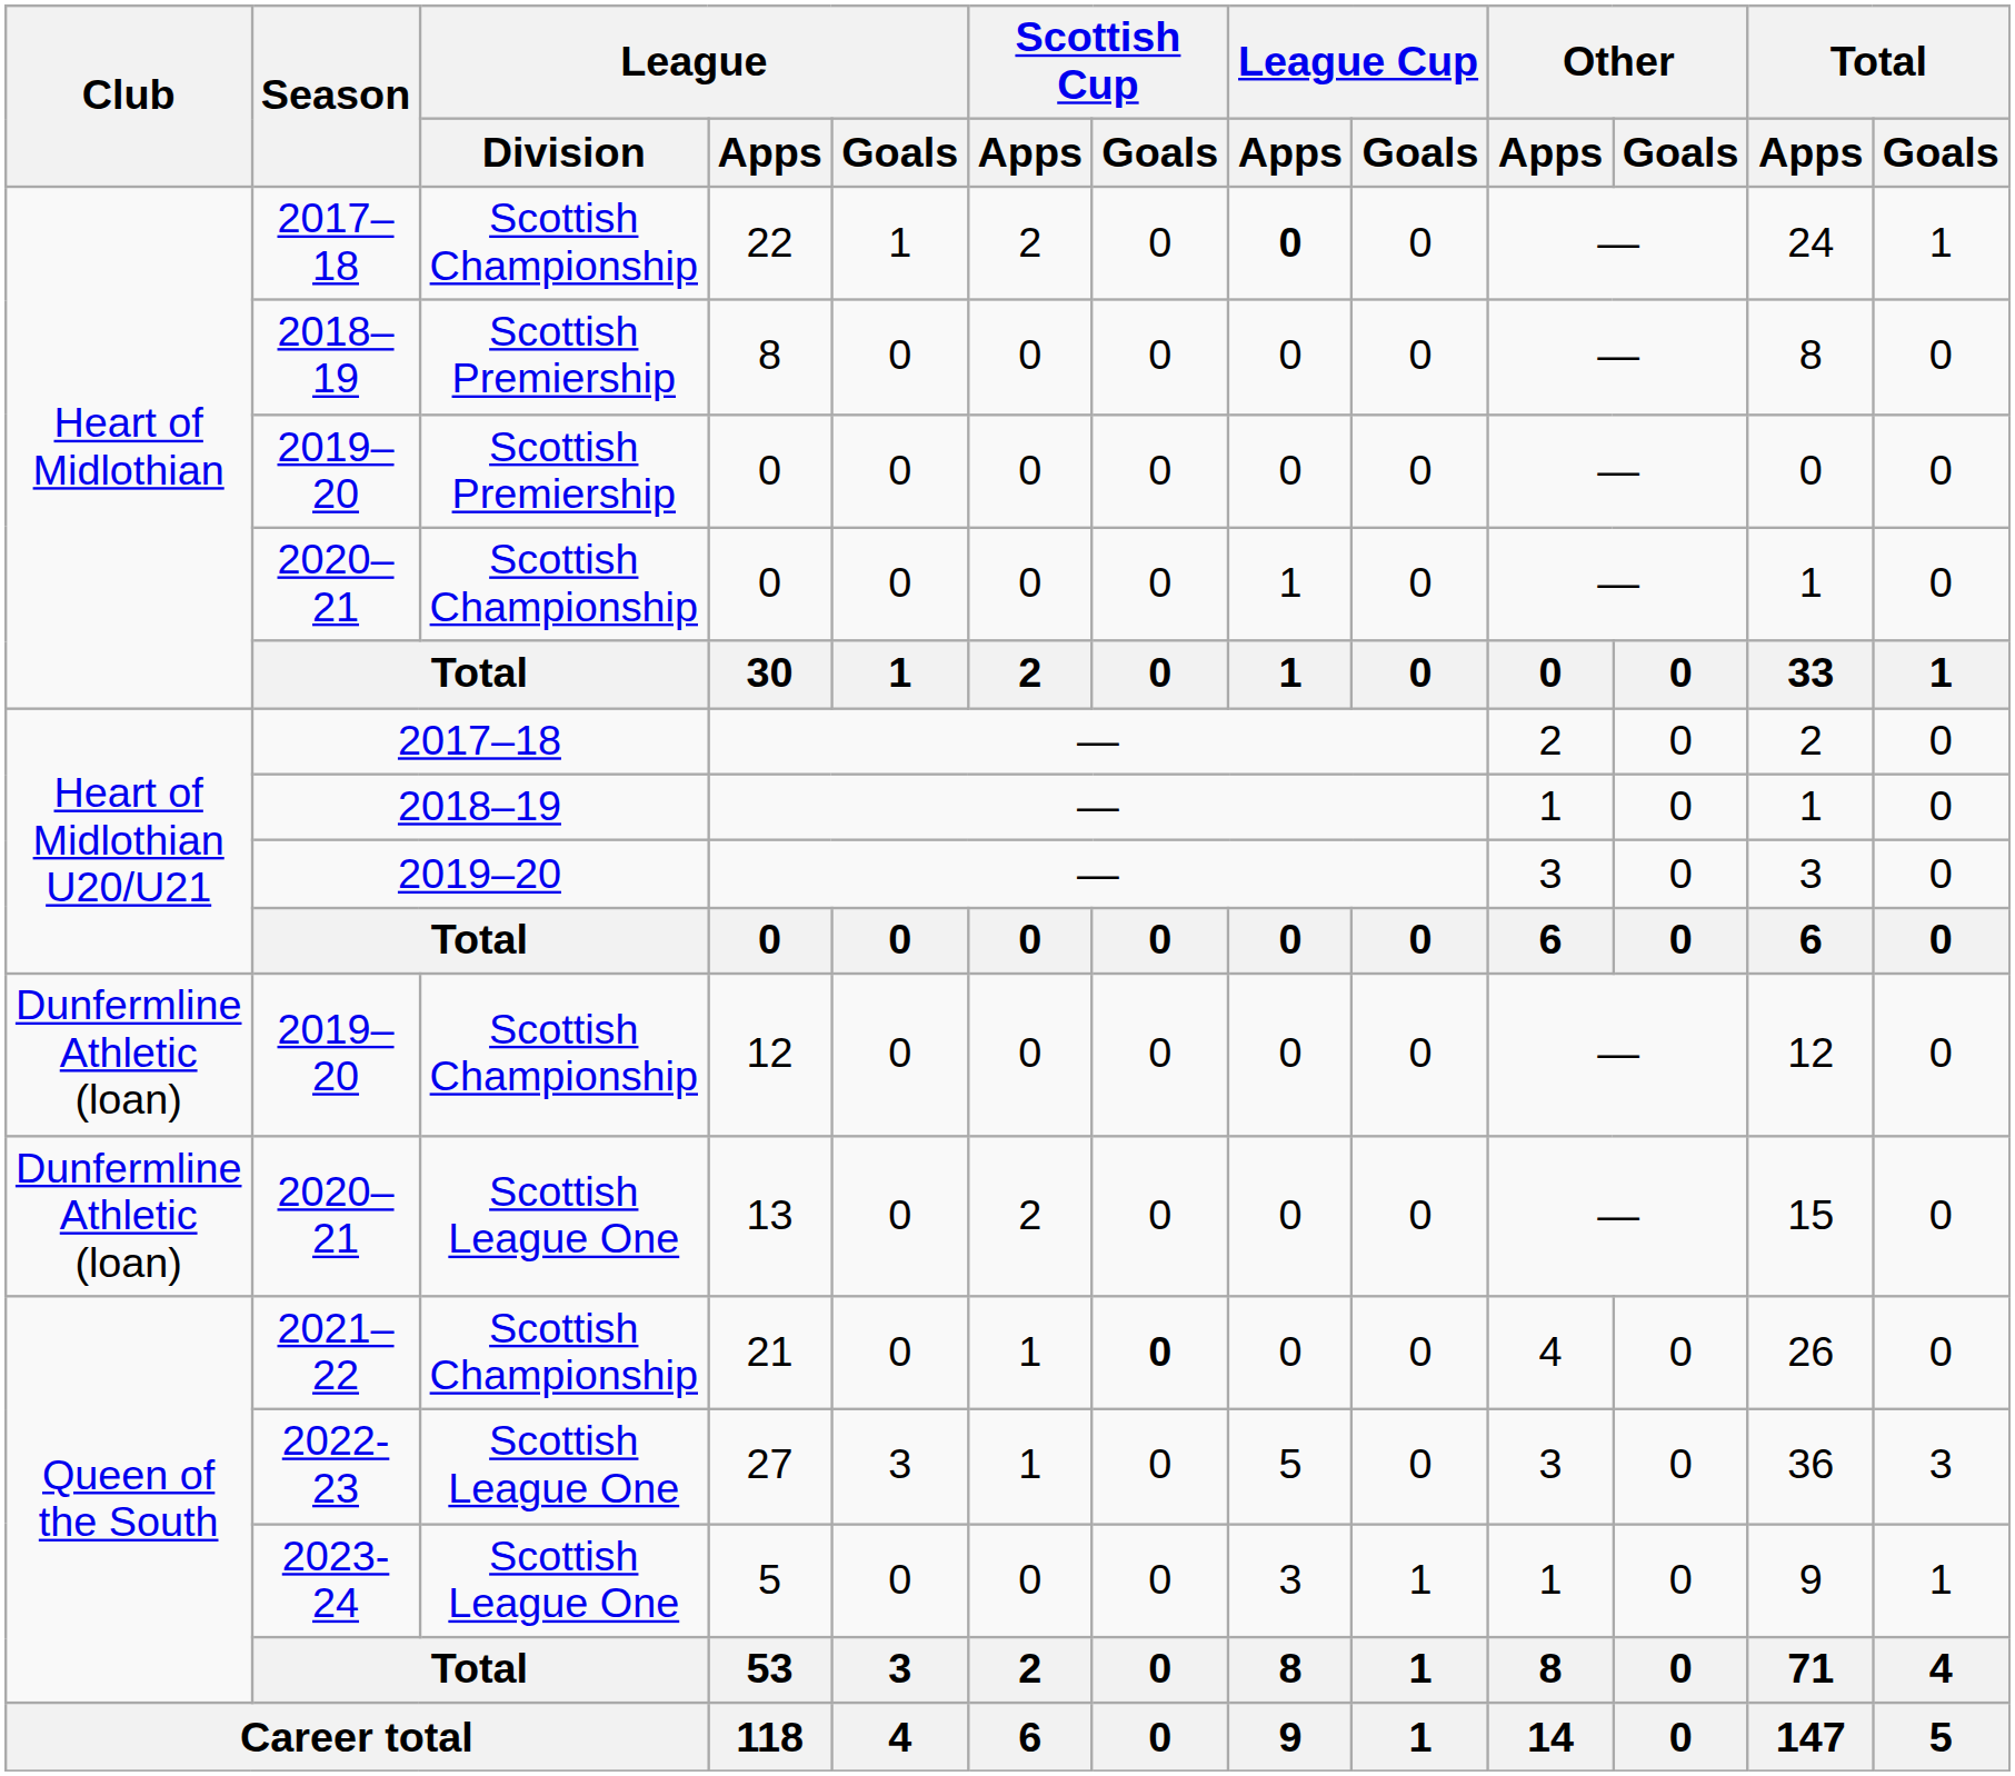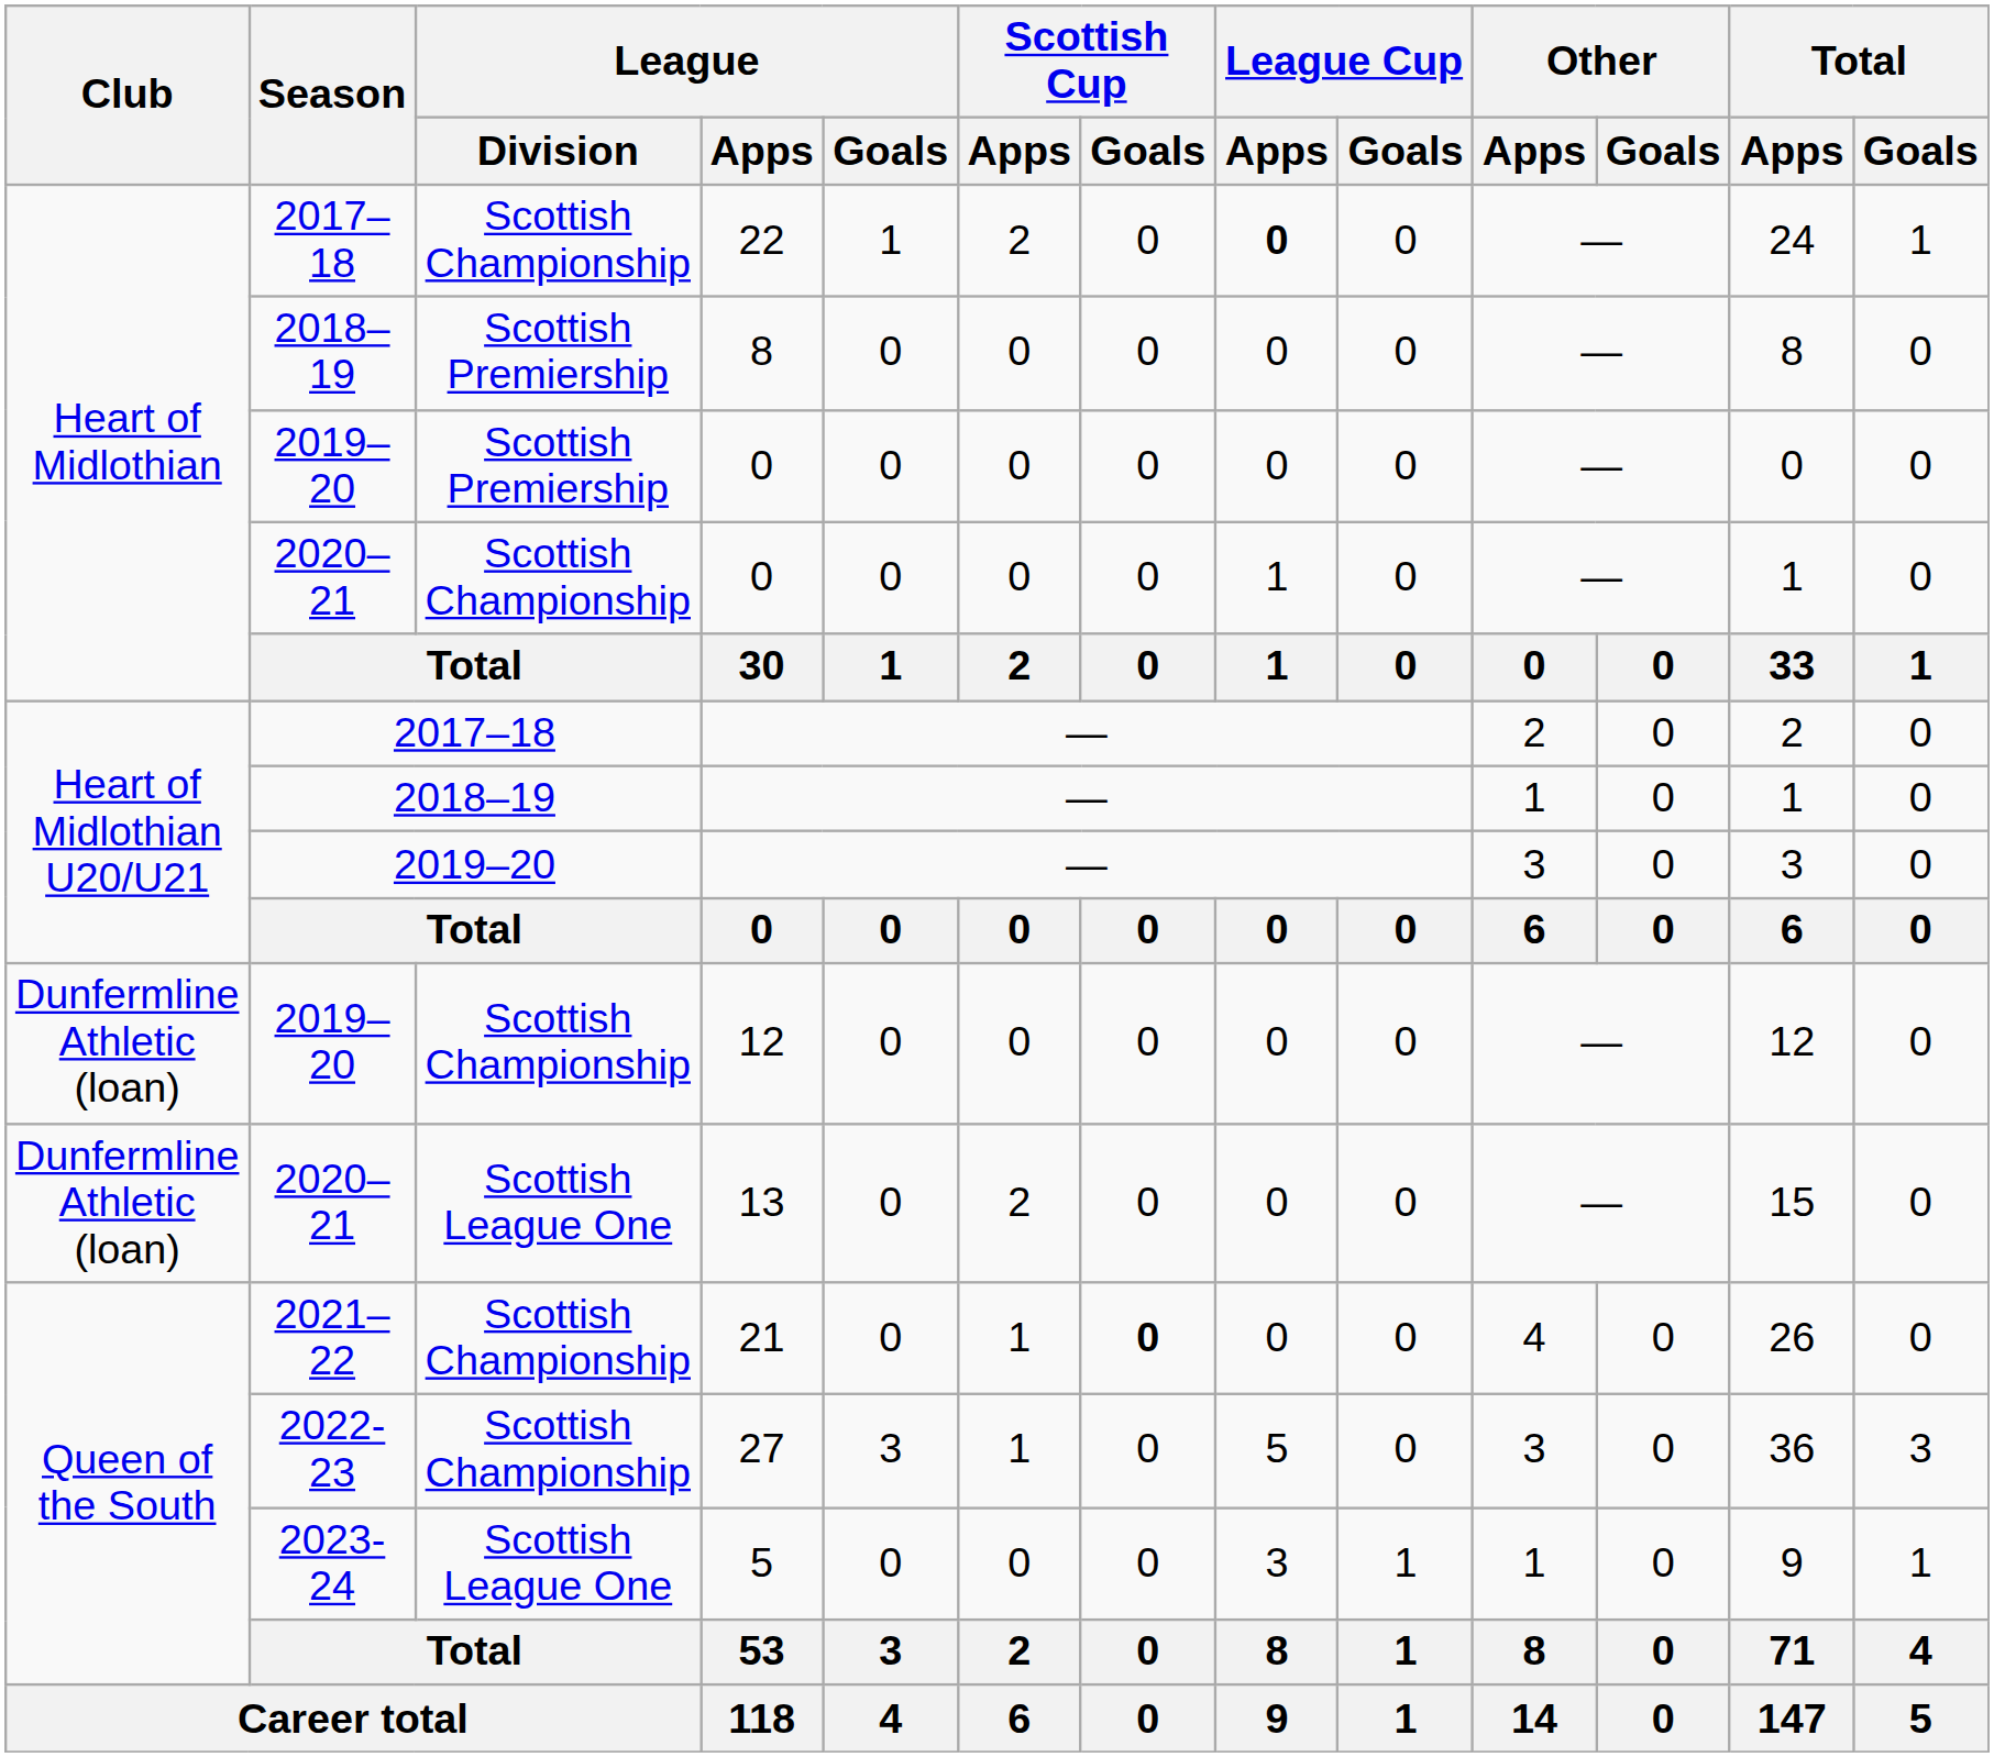27 | League / Division: Scottish League One -> Scottish Championship
